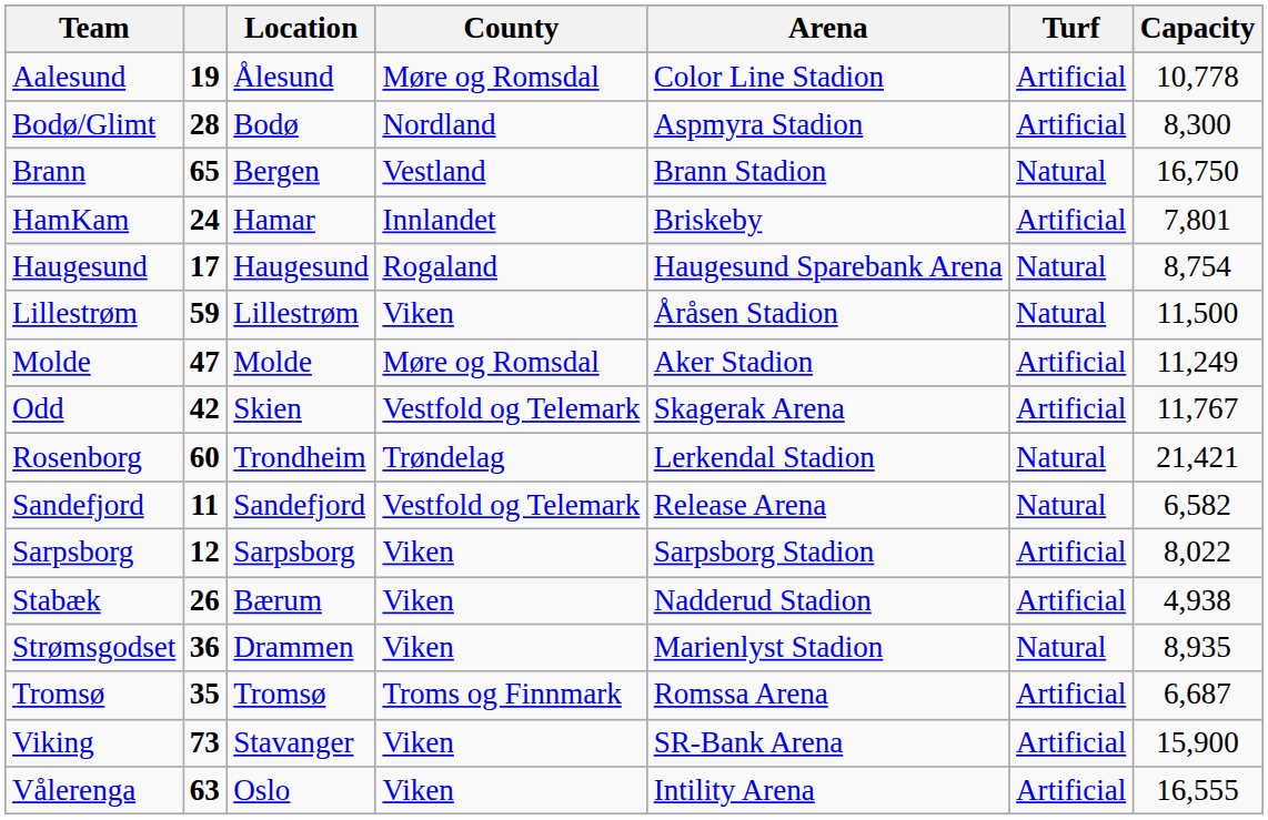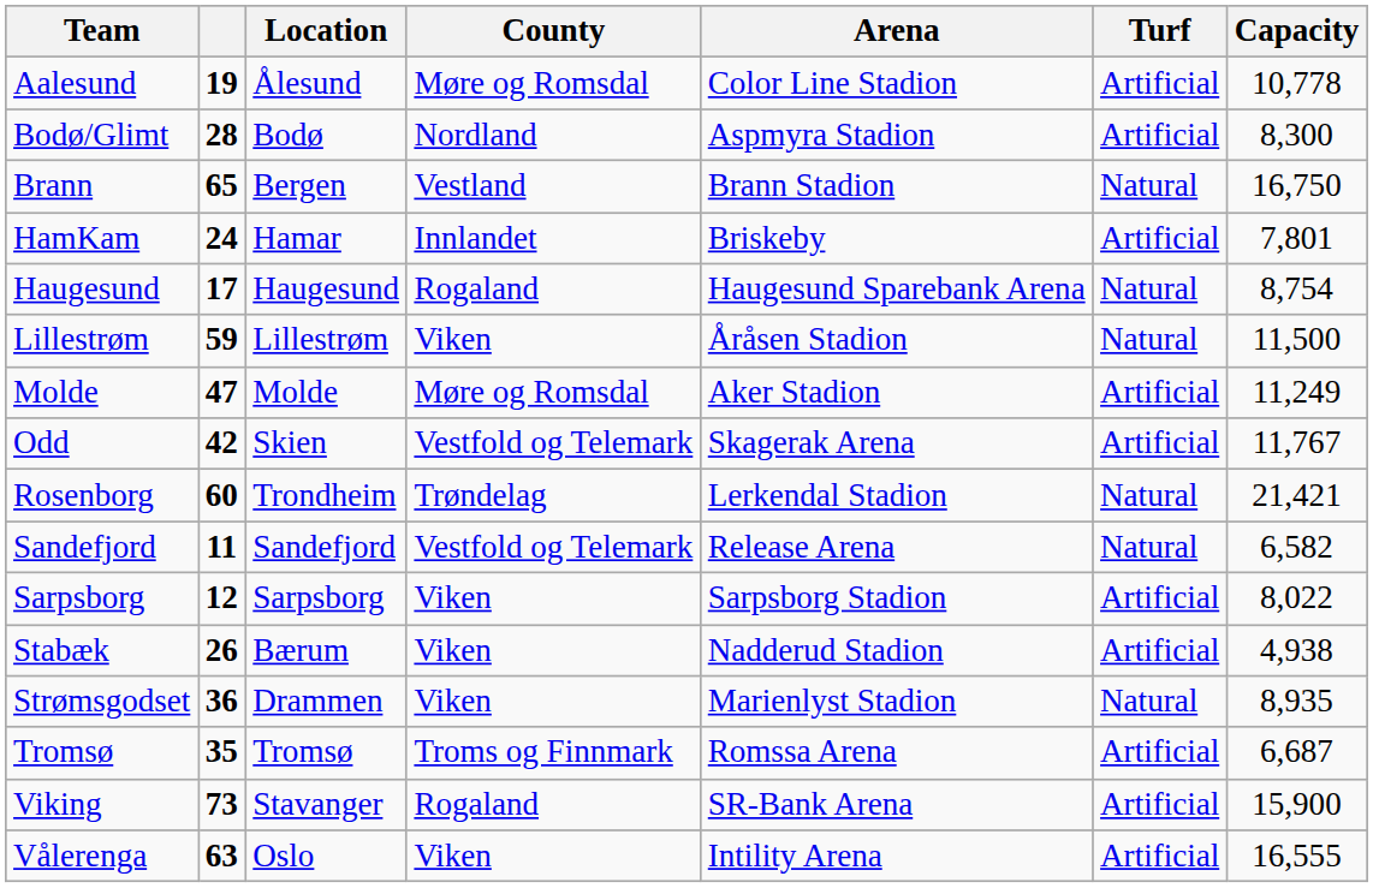Viking | County: Viken -> Rogaland
